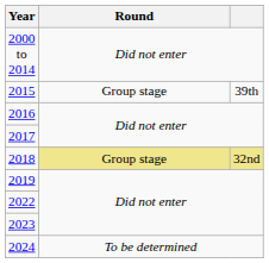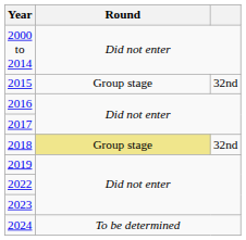2015 | column 3: 39th -> 32nd
2018 | column 3: khaki background -> no background
